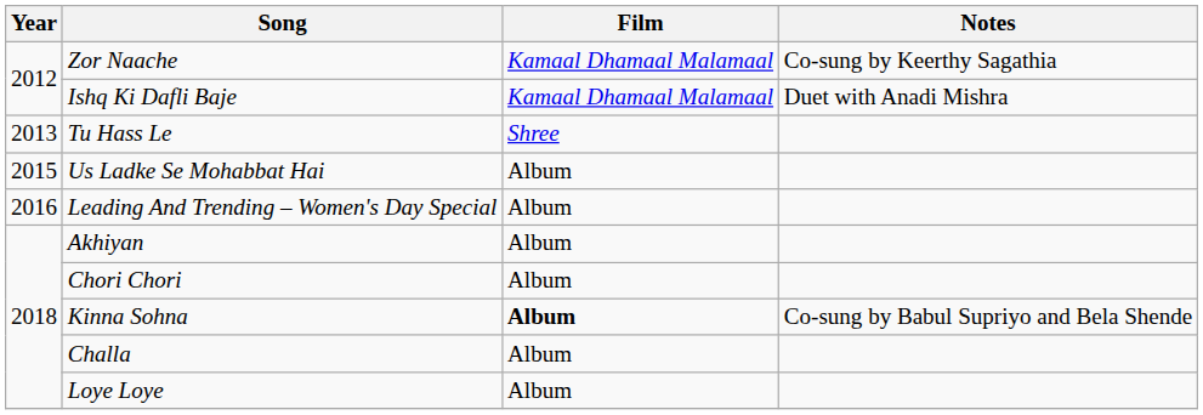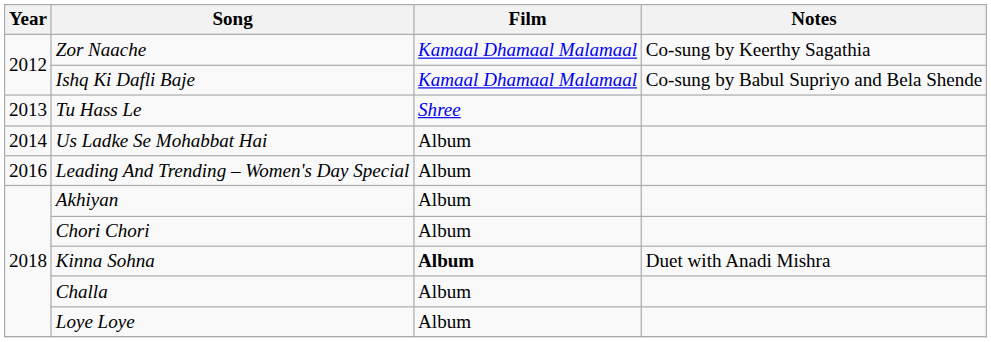Ishq Ki Dafli Baje | Notes: Duet with Anadi Mishra -> Co-sung by Babul Supriyo and Bela Shende
Us Ladke Se Mohabbat Hai | Year: 2015 -> 2014
Kinna Sohna | Notes: Co-sung by Babul Supriyo and Bela Shende -> Duet with Anadi Mishra
